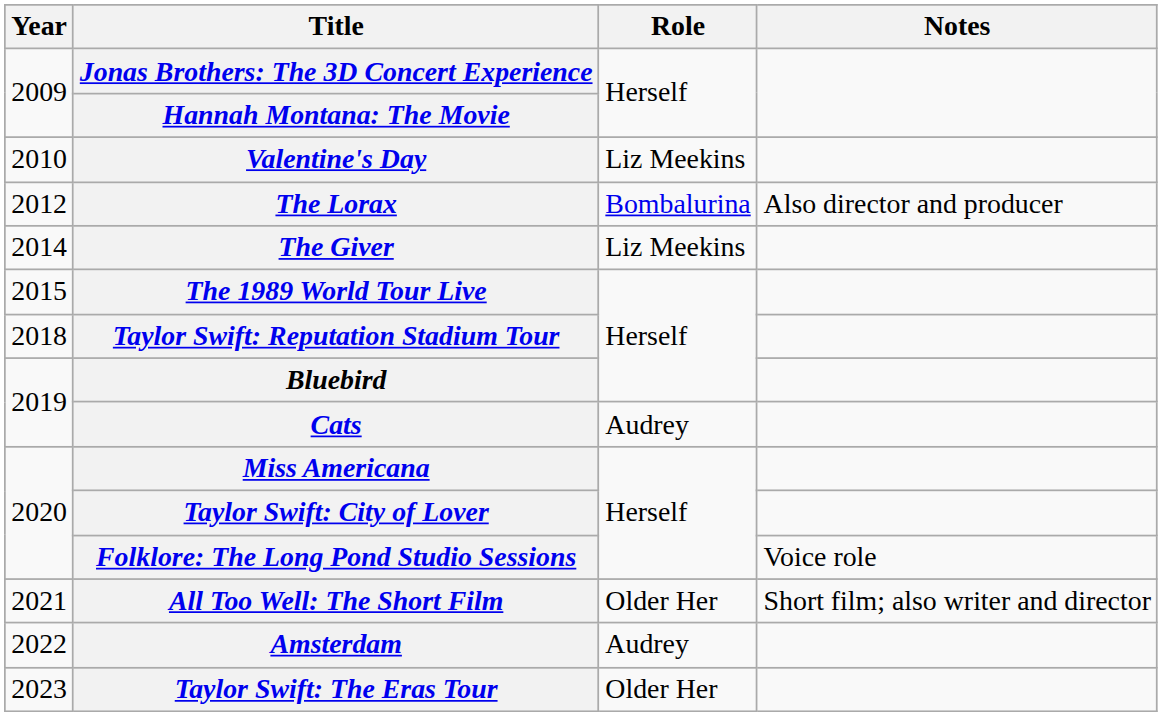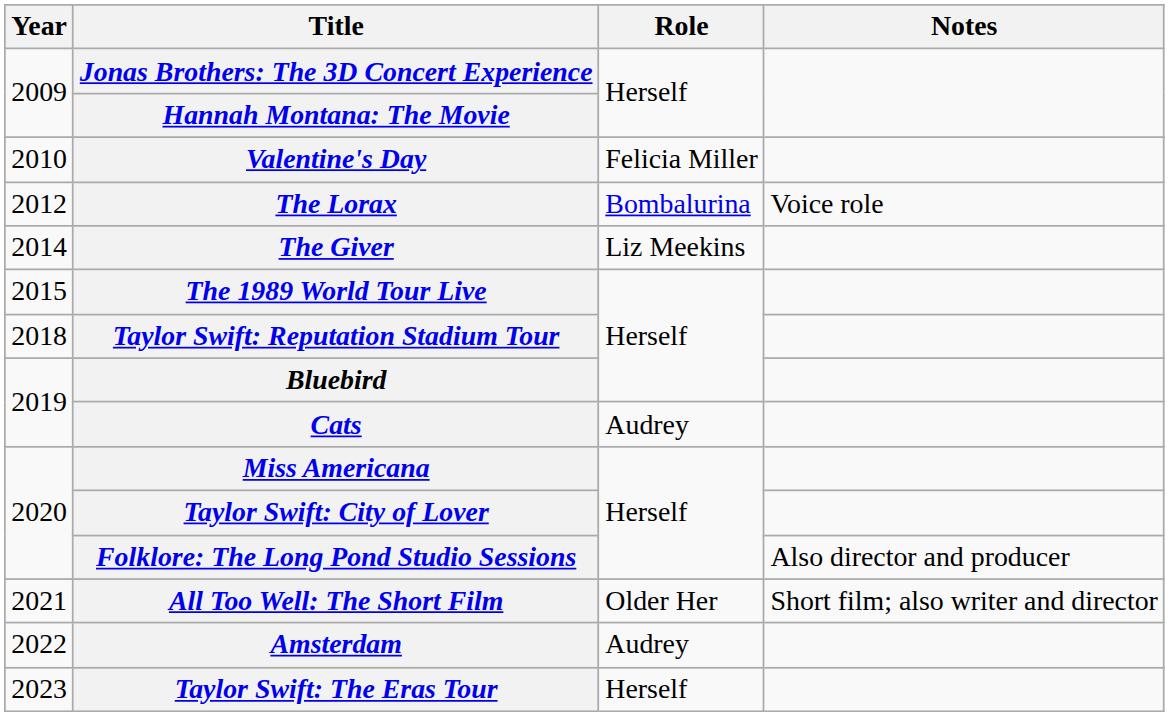Valentine's Day | Role: Liz Meekins -> Felicia Miller
The Lorax | Notes: Also director and producer -> Voice role
Folklore: The Long Pond Studio Sessions | Notes: Voice role -> Also director and producer
Taylor Swift: The Eras Tour | Role: Older Her -> Herself
